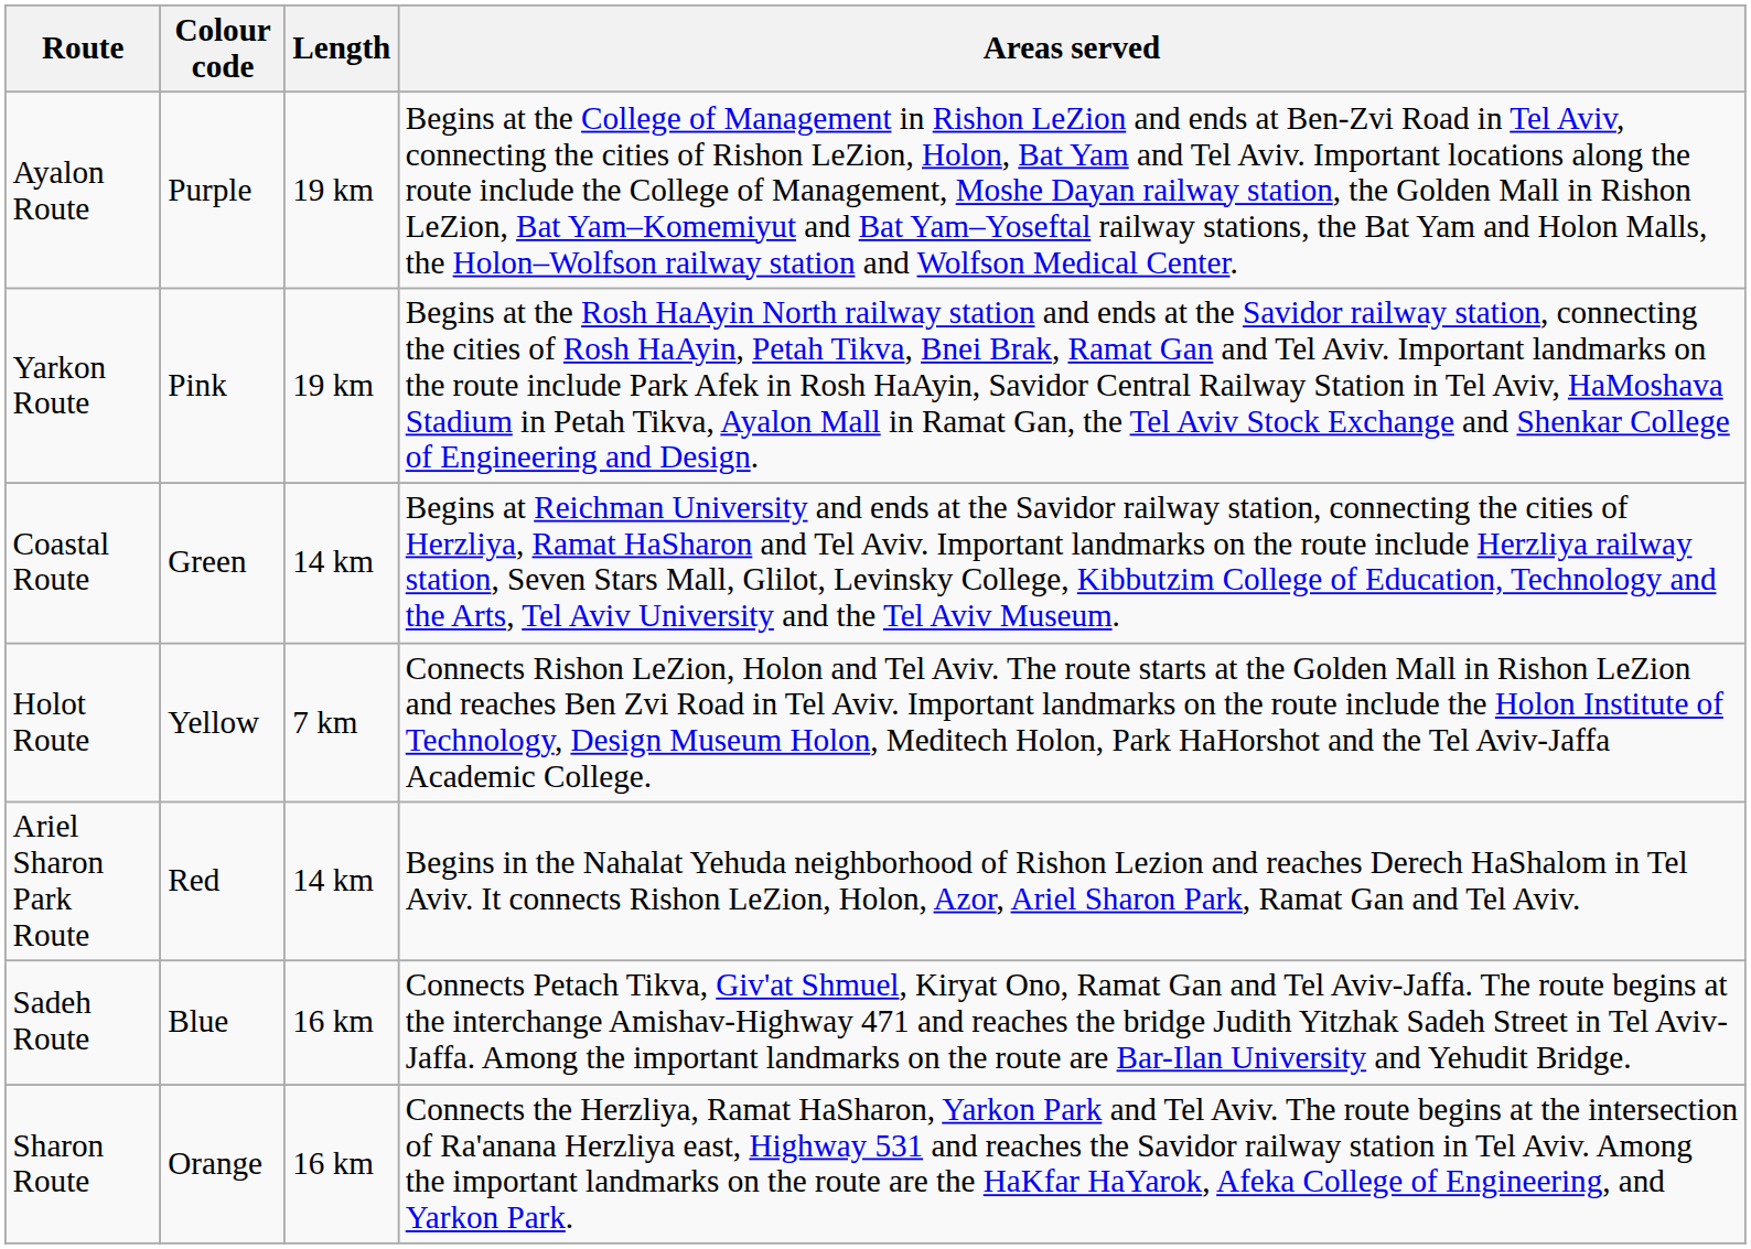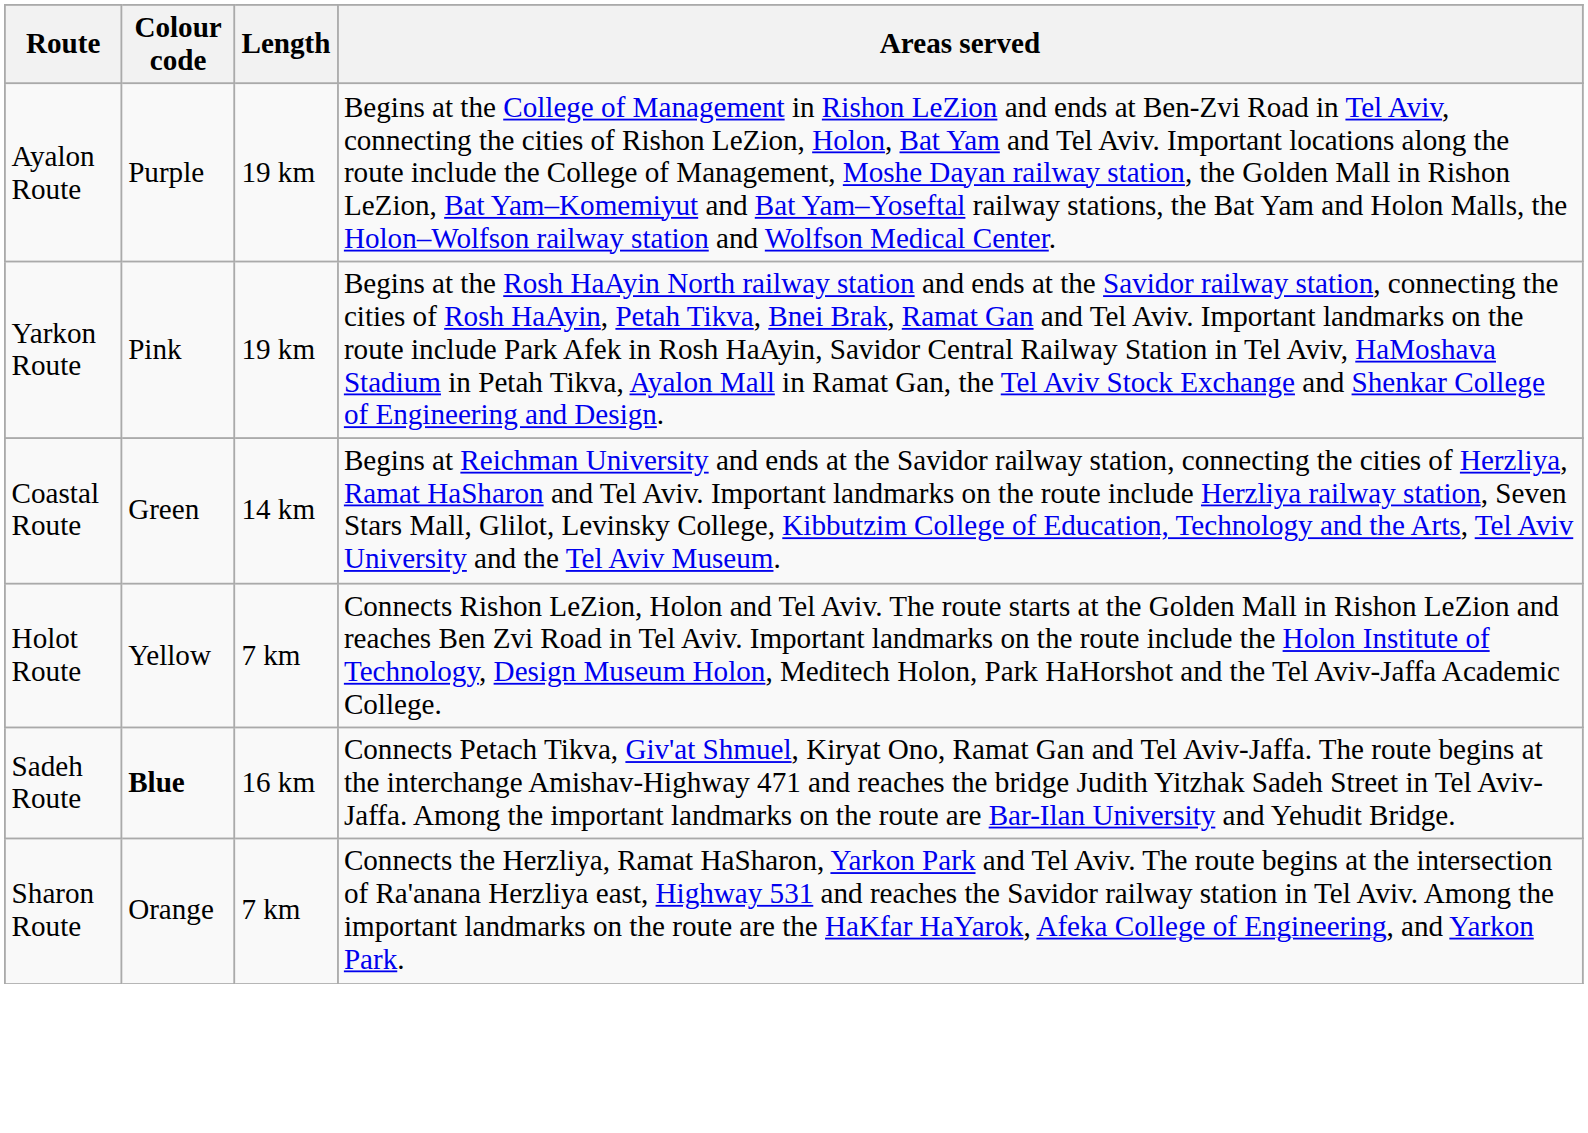- row: Ariel Sharon Park Route | Red | 14 km | Begins in the Nahalat Yehuda neighborhood of Rishon Lezion and reaches Derech HaShalom in Tel Aviv. It connects Rishon LeZion, Holon, Azor, Ariel Sharon Park, Ramat Gan and Tel Aviv.
Sadeh Route | Colour code: normal -> bold
Sharon Route | Length: 16 km -> 7 km
